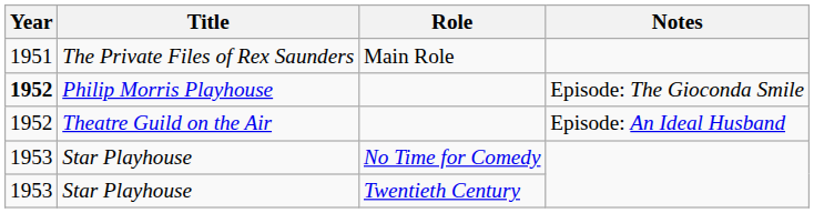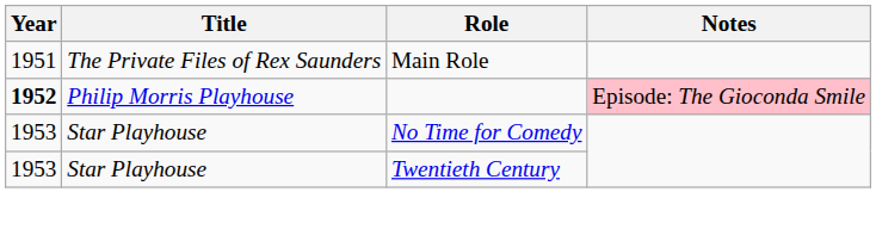Philip Morris Playhouse | Notes: no background -> pink background
- row: 1952 | Theatre Guild on the Air | Episode: An Ideal Husband
